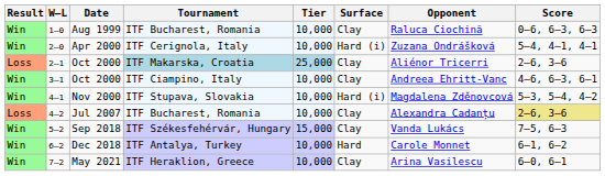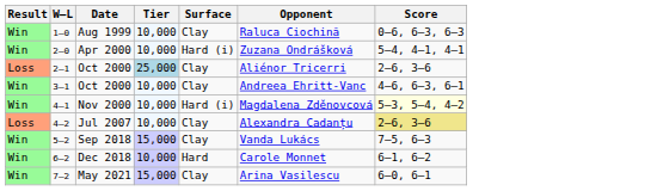- column: Tournament | ITF Bucharest, Romania | ITF Cerignola, Italy | ITF Makarska, Croatia | ITF Ciampino, Italy | ITF Stupava, Slovakia | ITF Bucharest, Romania | ITF Székesfehérvár, Hungary | ITF Antalya, Turkey | ITF Heraklion, Greece
4–1 | Score: no background -> lightyellow background
7–2 | Tier: 10,000 -> 15,000
